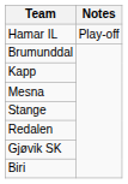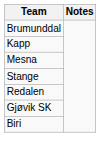- row: Hamar IL | Play-off
